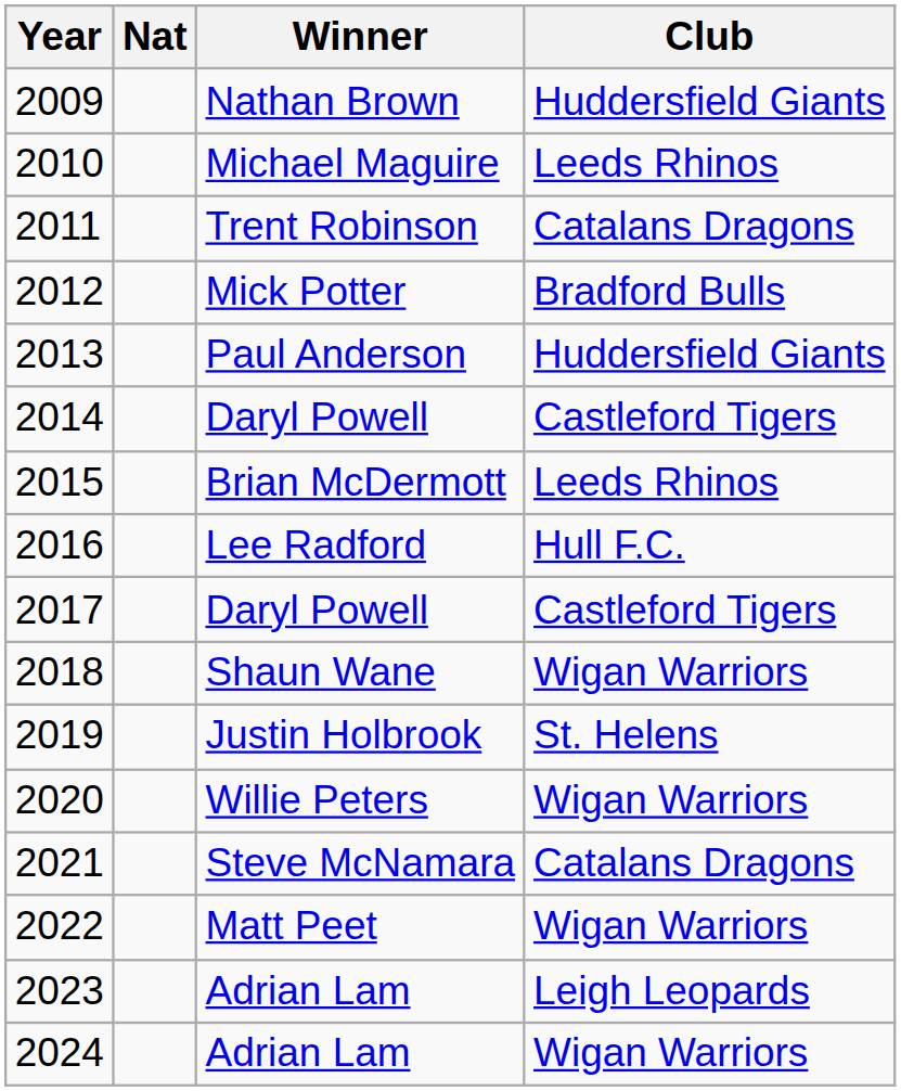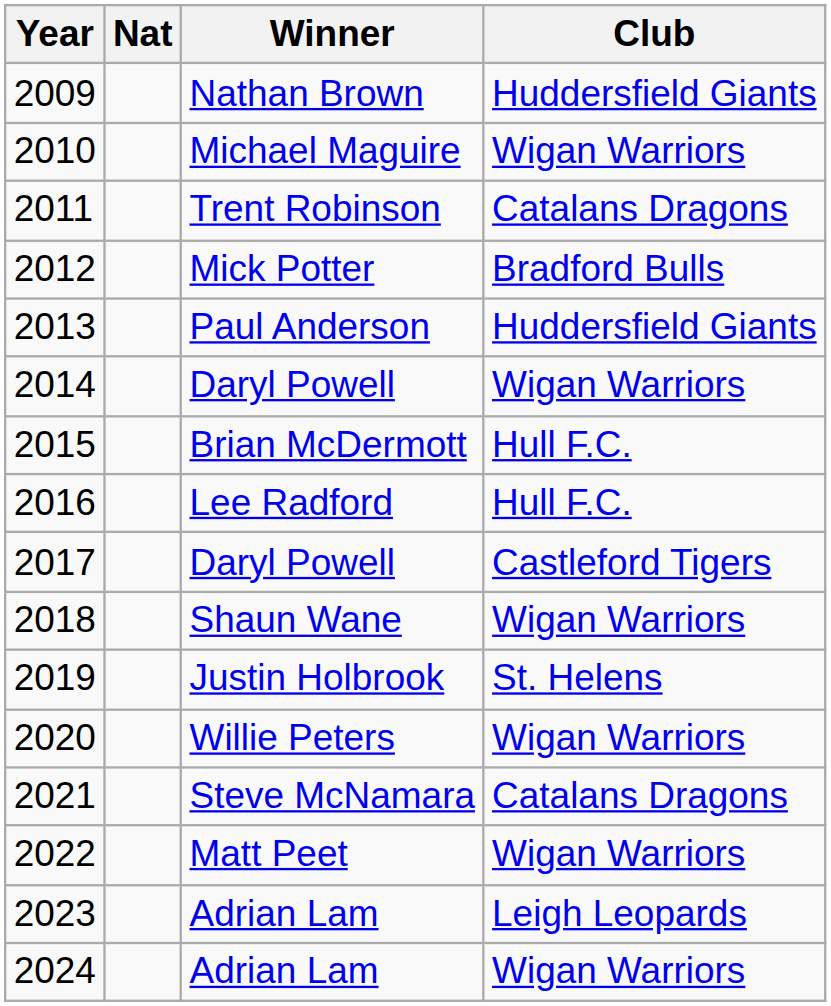2010 | Club: Leeds Rhinos -> Wigan Warriors
2014 | Club: Castleford Tigers -> Wigan Warriors
2015 | Club: Leeds Rhinos -> Hull F.C.
